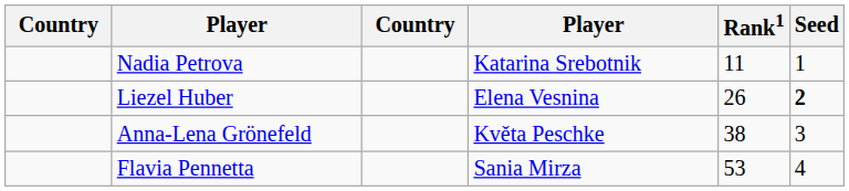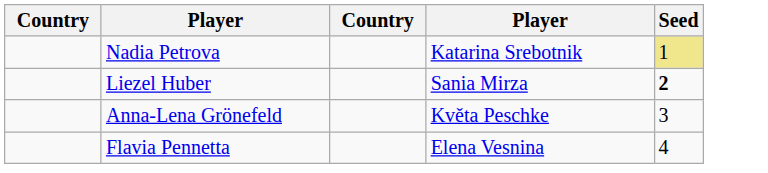- column: Rank1 | 11 | 26 | 38 | 53
Nadia Petrova | Seed: no background -> khaki background
Liezel Huber | column 4: Elena Vesnina -> Sania Mirza
Flavia Pennetta | column 4: Sania Mirza -> Elena Vesnina
